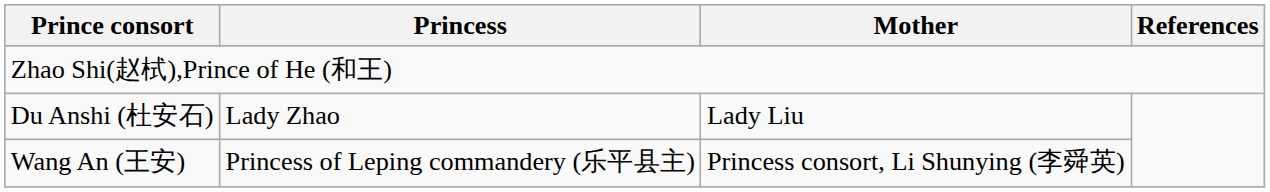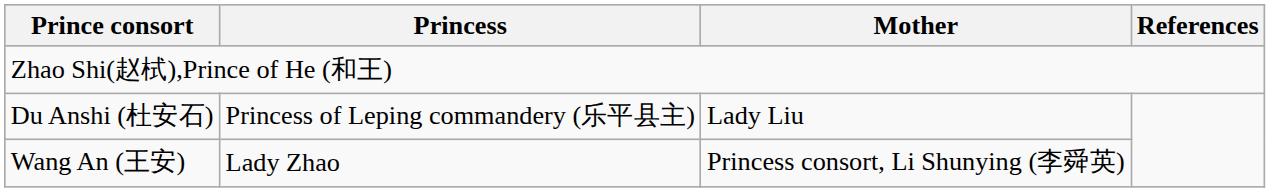Du Anshi (杜安石) | Princess: Lady Zhao -> Princess of Leping commandery (乐平县主)
Wang An (王安) | Princess: Princess of Leping commandery (乐平县主) -> Lady Zhao
